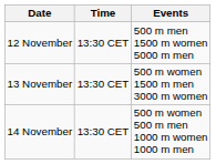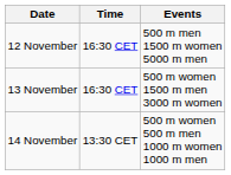12 November | Time: 13:30 CET -> 16:30 CET
13 November | Time: 13:30 CET -> 16:30 CET
